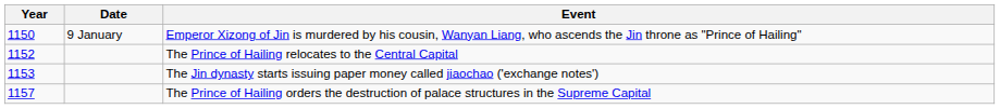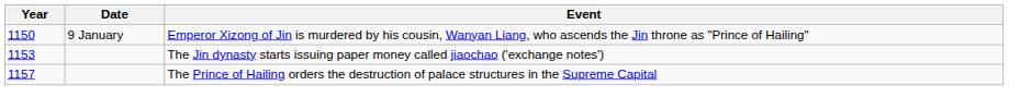- row: 1152 | The Prince of Hailing relocates to the Central Capital
